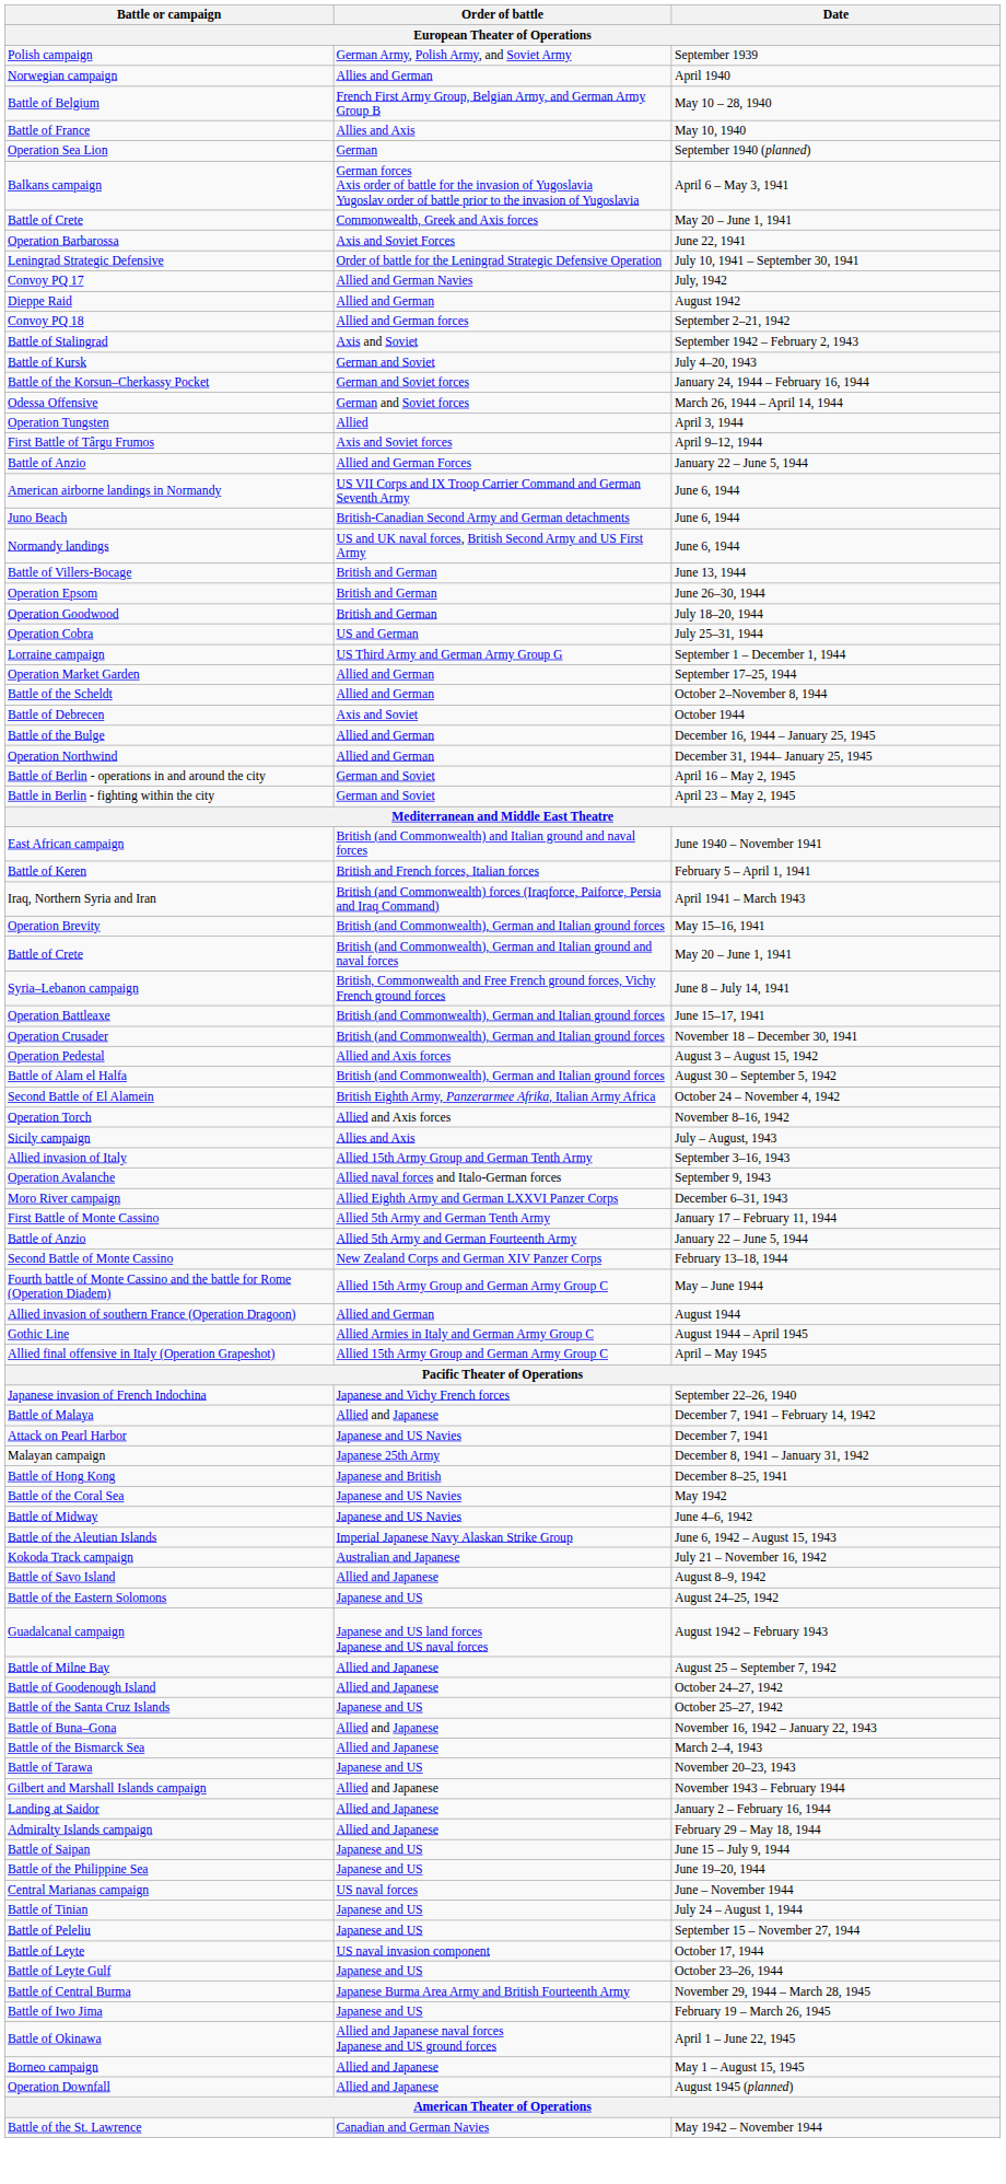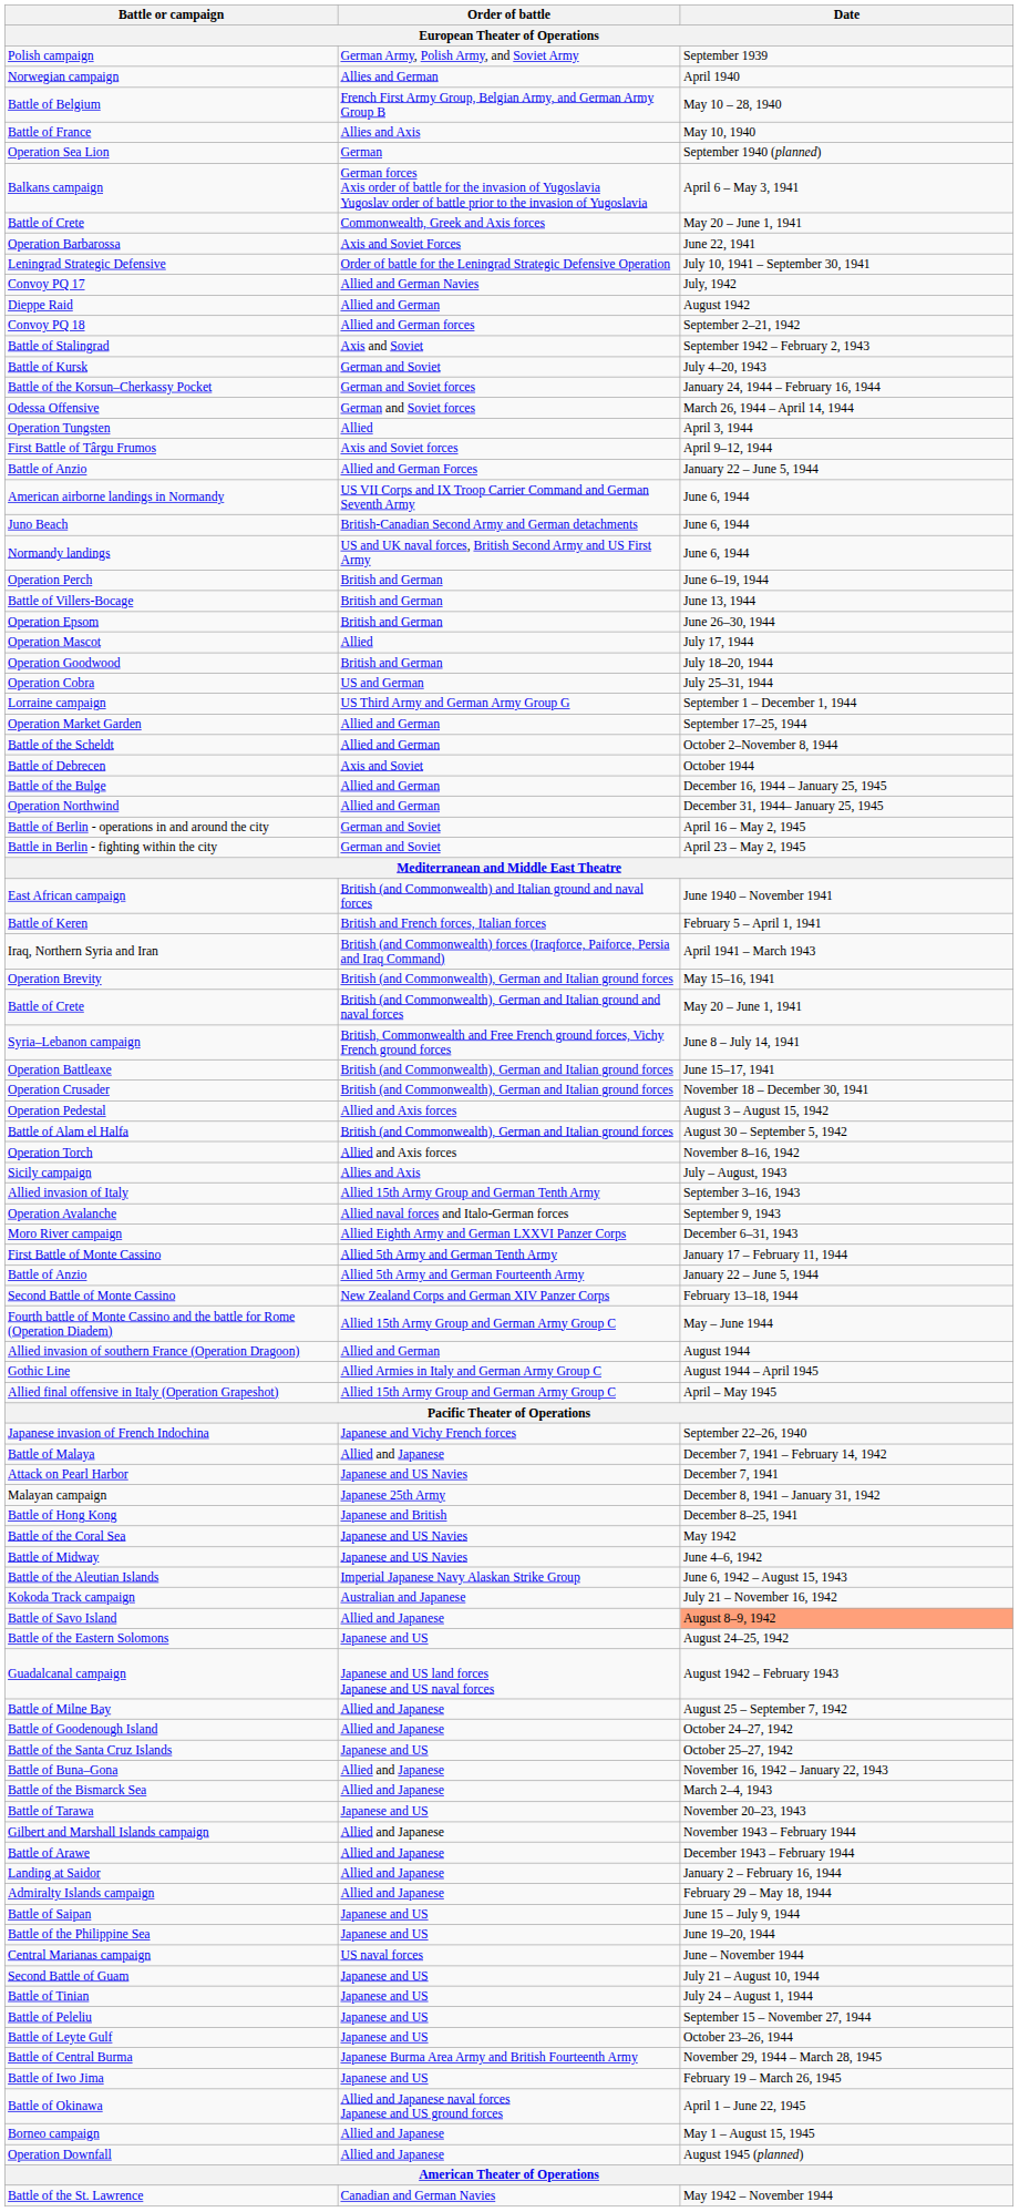+ row: Operation Perch | British and German | June 6–19, 1944
+ row: Operation Mascot | Allied | July 17, 1944
- row: Second Battle of El Alamein | British Eighth Army, Panzerarmee Afrika, Italian Army Africa | October 24 – November 4, 1942
Battle of Savo Island | Date: no background -> lightsalmon background
+ row: Battle of Arawe | Allied and Japanese | December 1943 – February 1944
+ row: Second Battle of Guam | Japanese and US | July 21 – August 10, 1944
- row: Battle of Leyte | US naval invasion component | October 17, 1944
